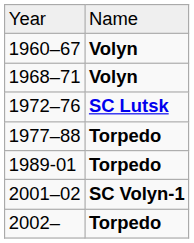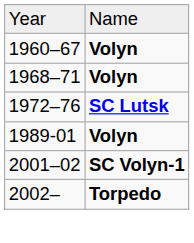- row: 1977–88 | Torpedo
1989-01 | column 2: Torpedo -> Volyn
